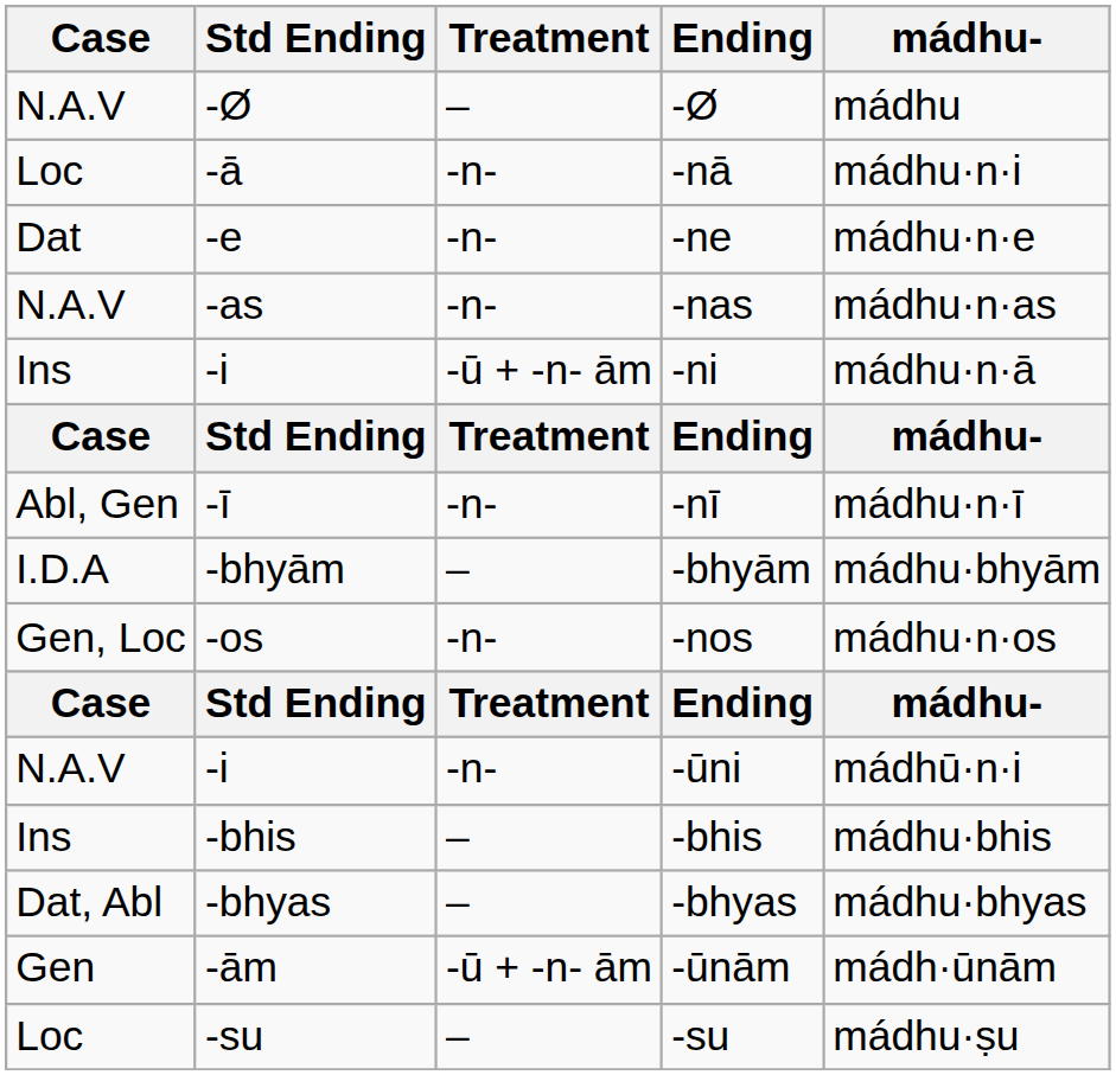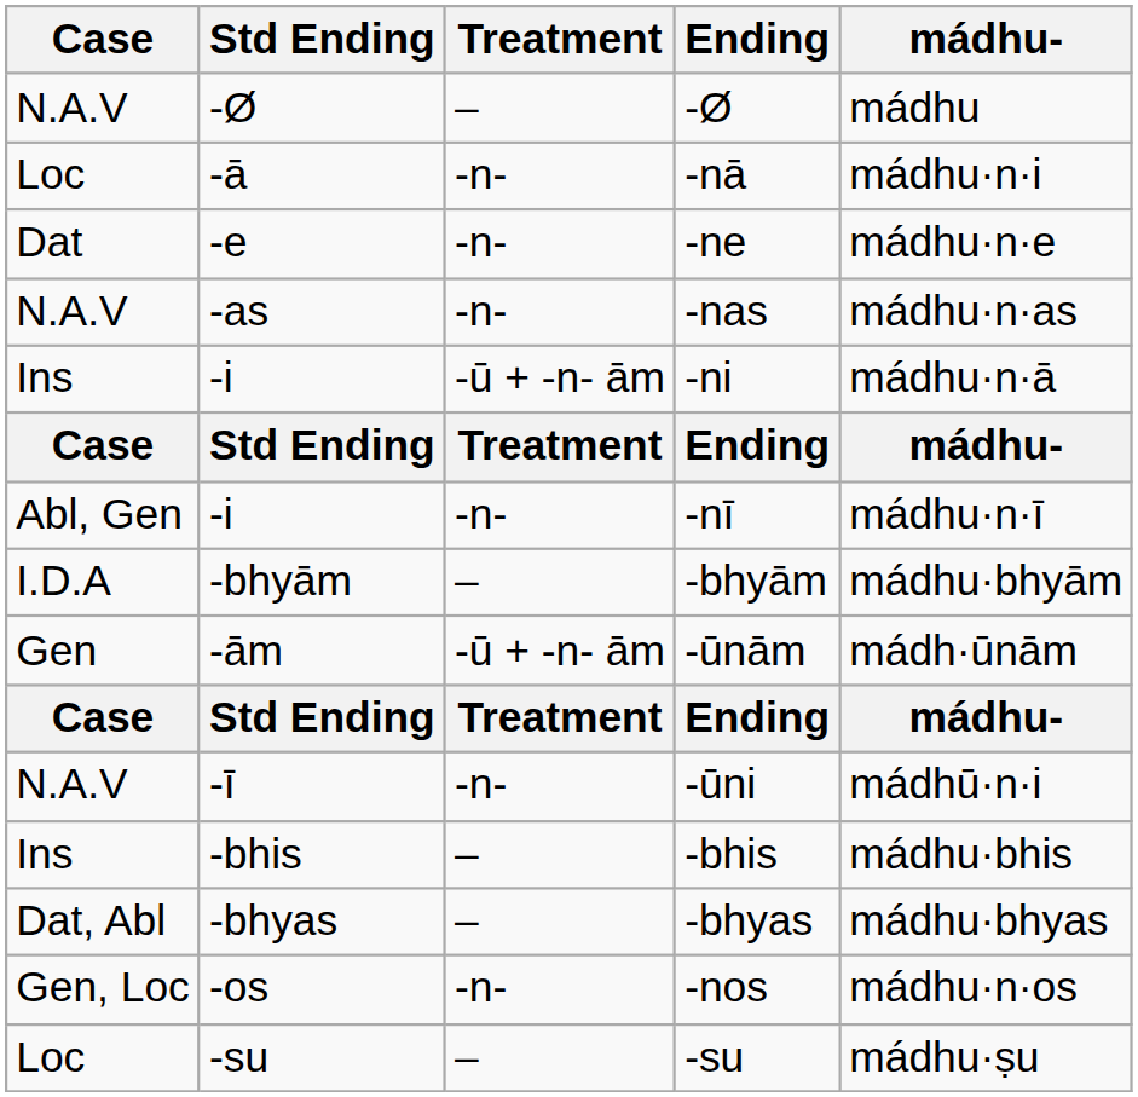-nī | Std Ending: -ī -> -i
rows swapped: -nos <-> -ūnām
-ūni | Std Ending: -i -> -ī
